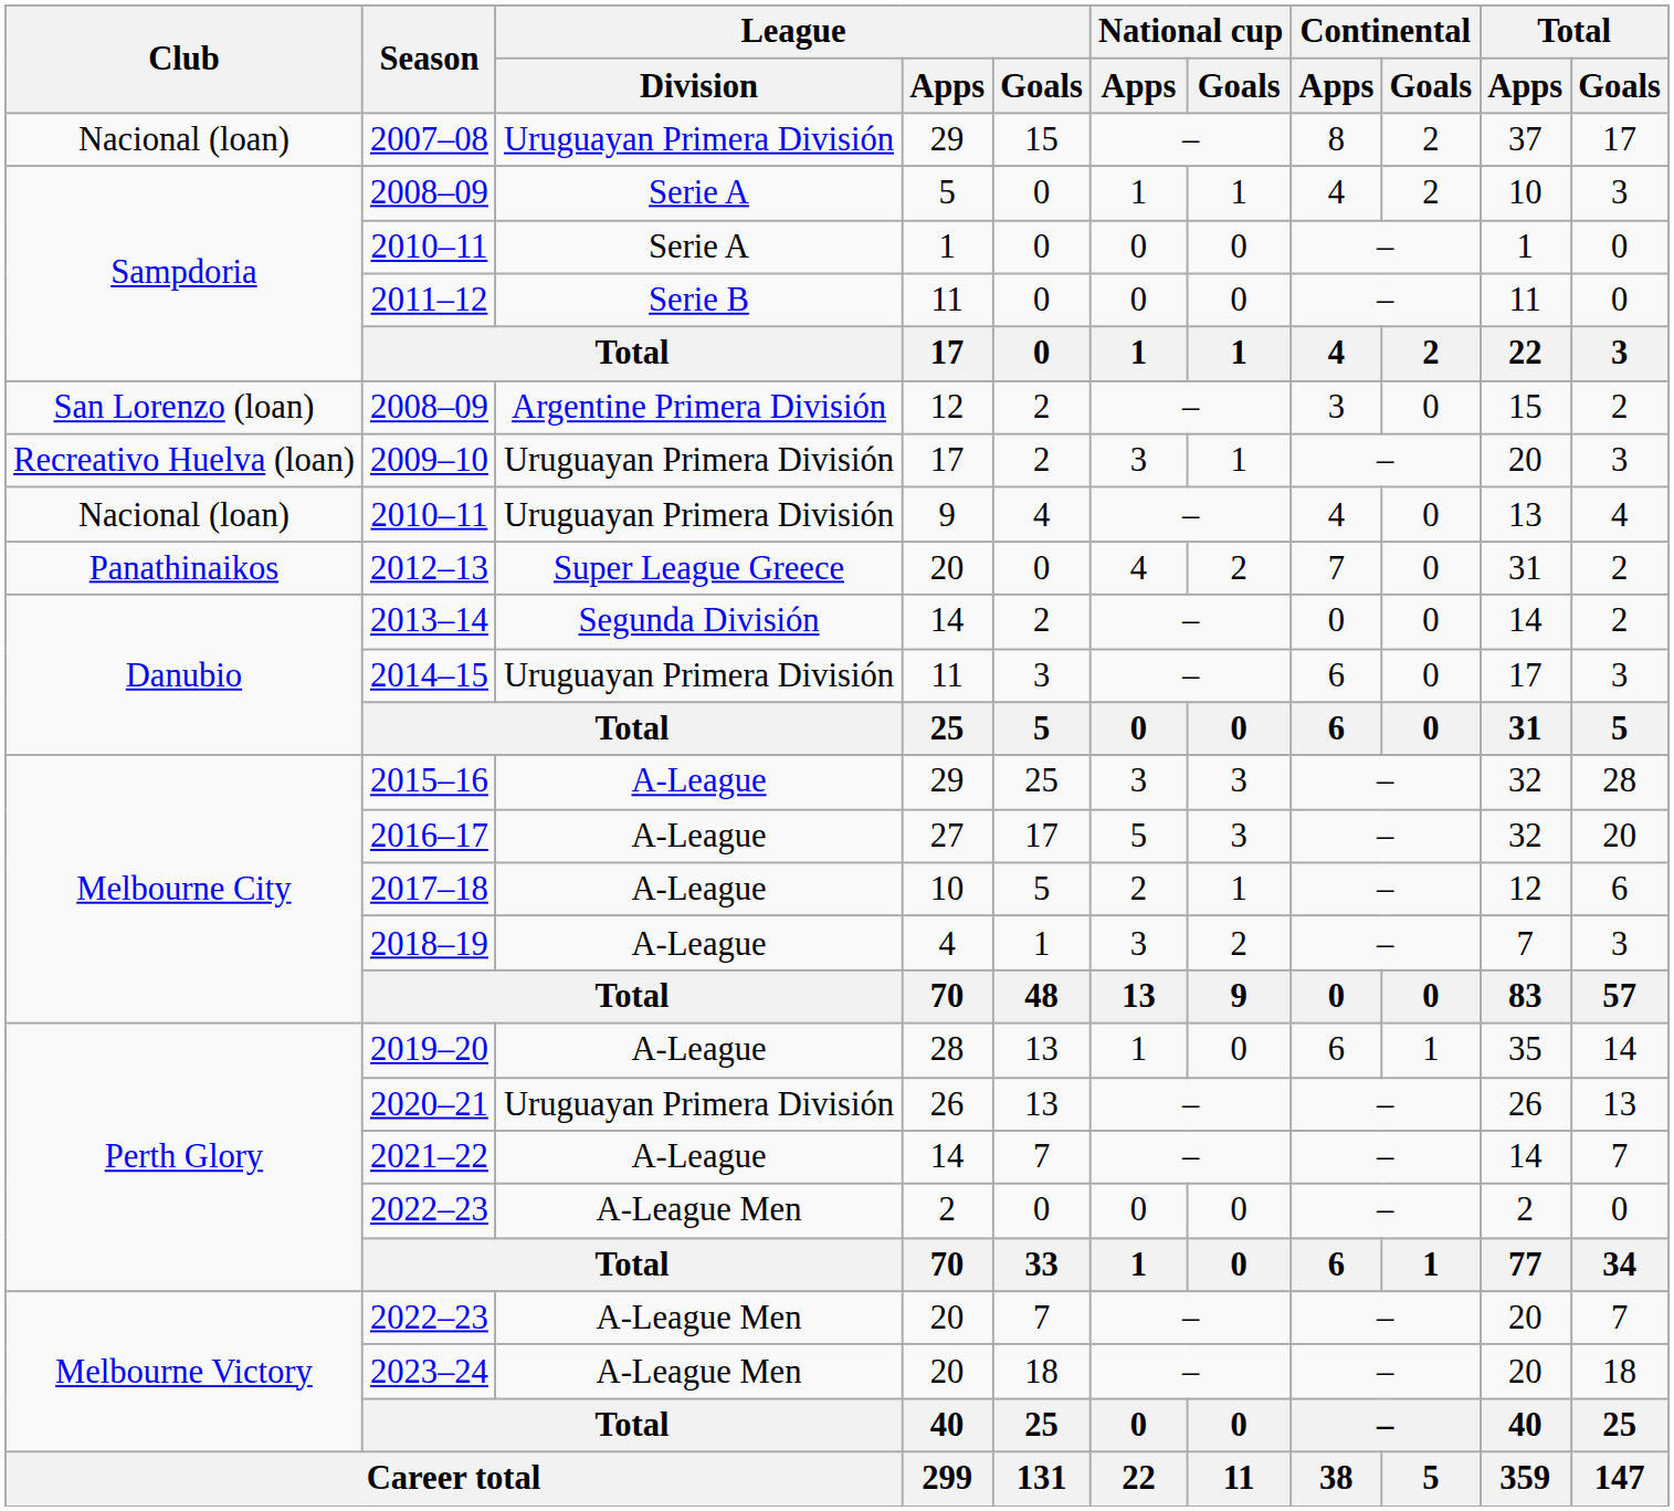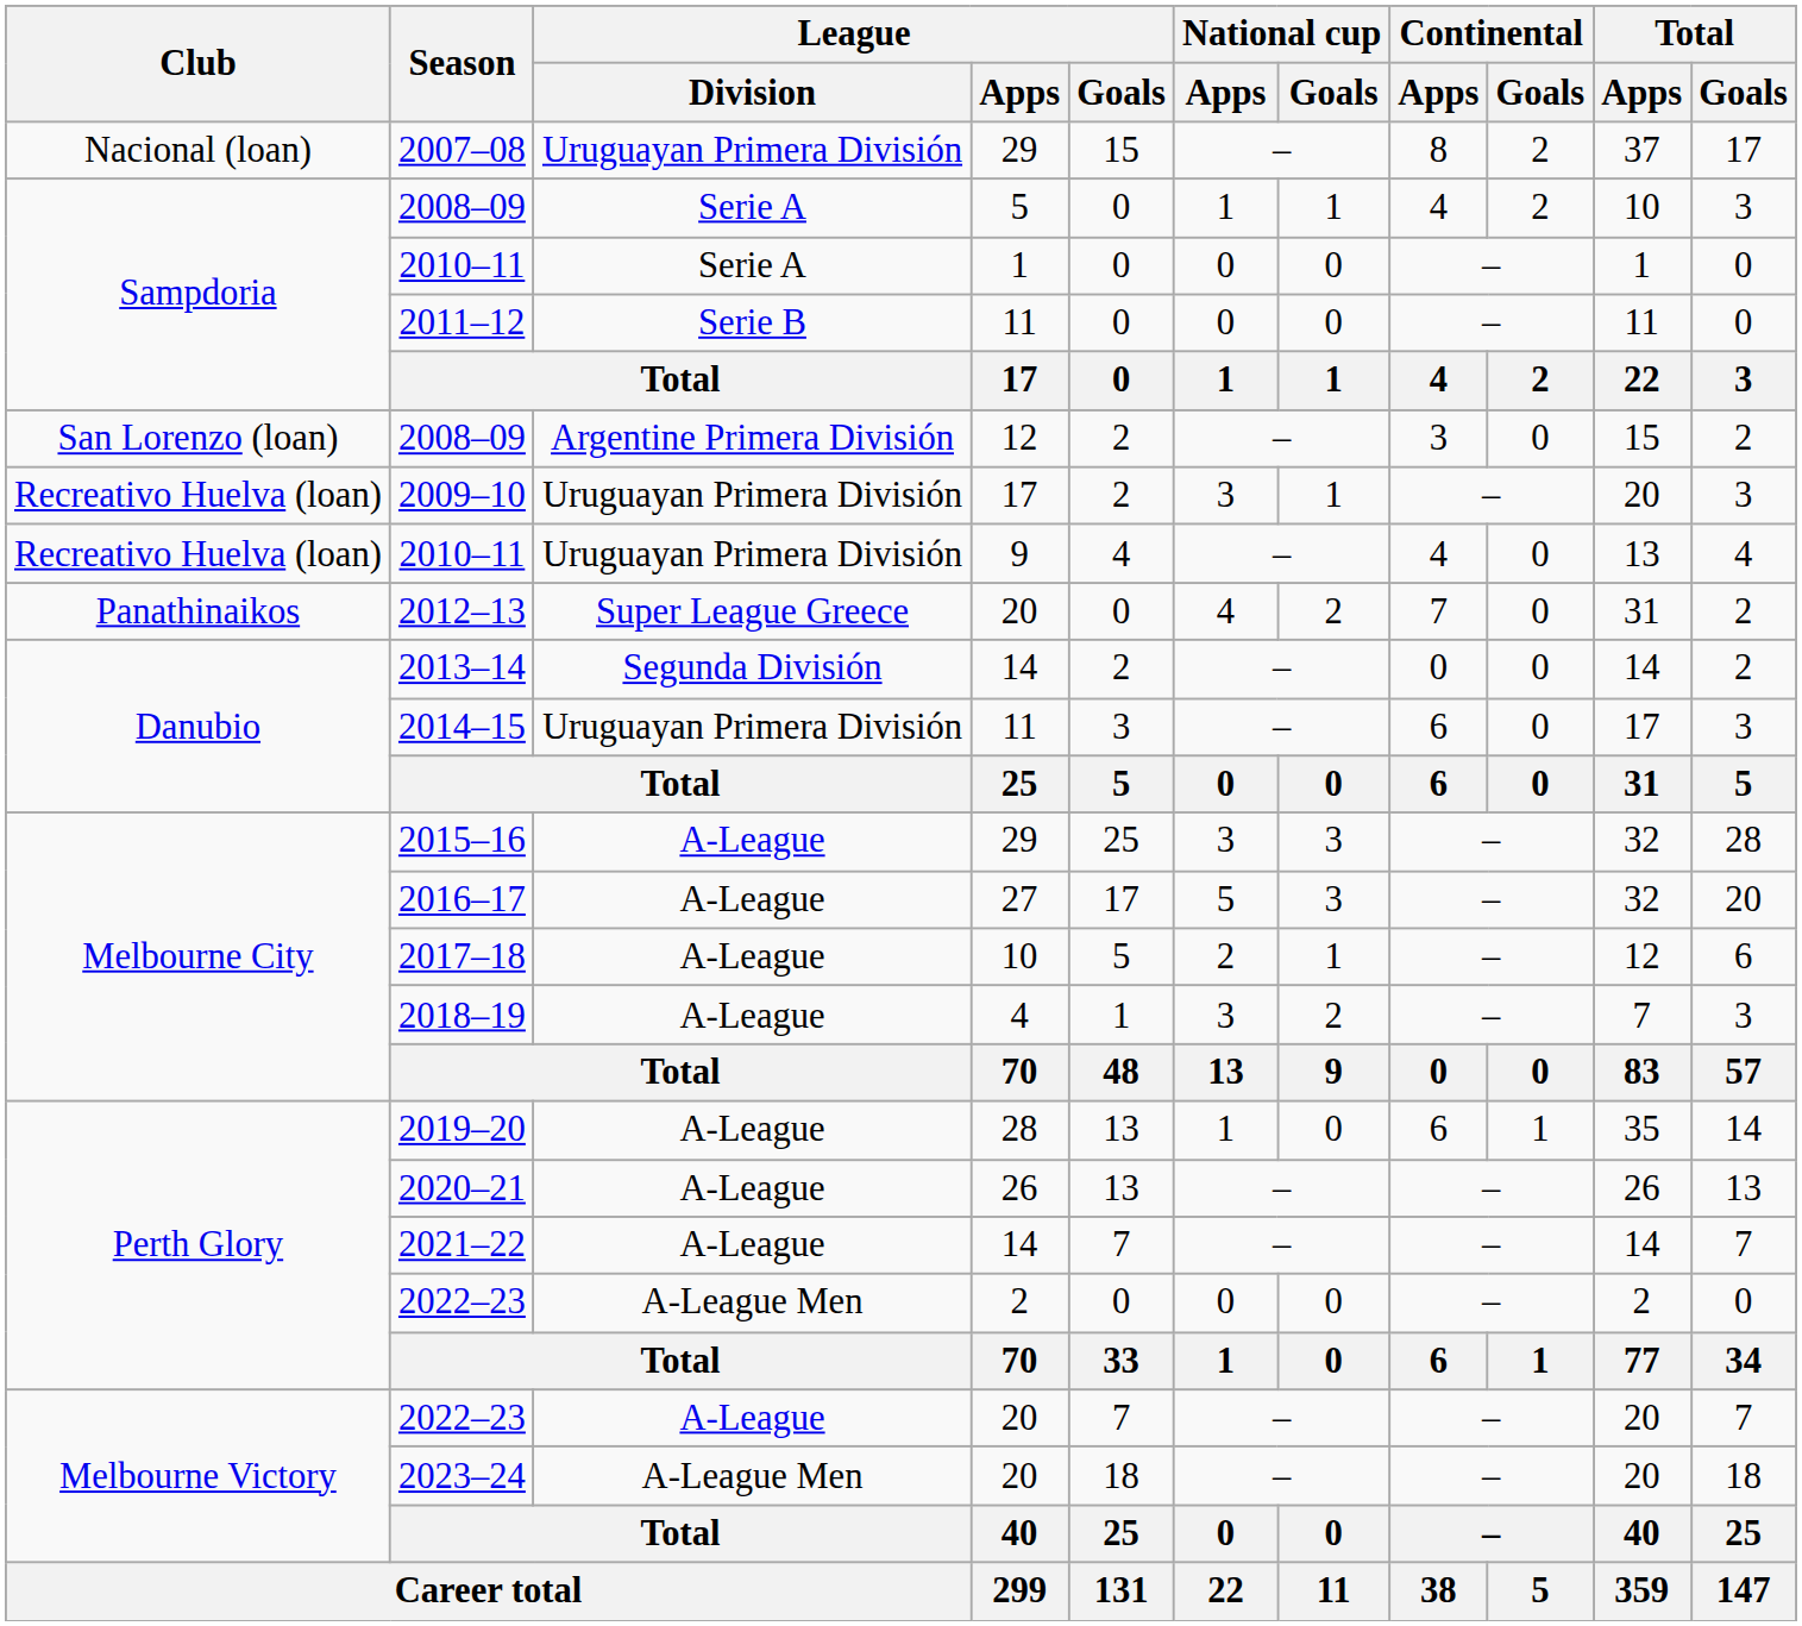2010–11 / 9 | Club: Nacional (loan) -> Recreativo Huelva (loan)
2020–21 | League / Division: Uruguayan Primera División -> A-League
2022–23 / 20 | League / Division: A-League Men -> A-League
